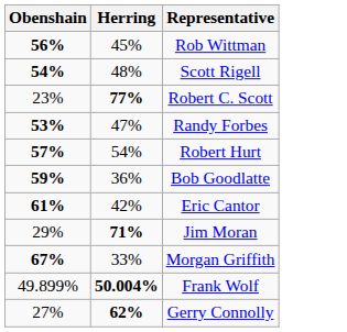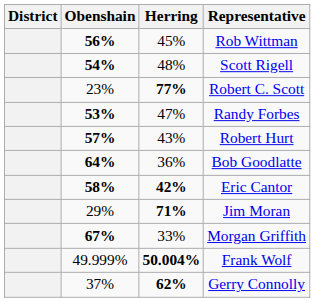+ column: District
Robert Hurt | Herring: 54% -> 43%
Bob Goodlatte | Obenshain: 59% -> 64%
Eric Cantor | Obenshain: 61% -> 58%
Eric Cantor | Herring: normal -> bold
Frank Wolf | Obenshain: 49.899% -> 49.999%
Gerry Connolly | Obenshain: 27% -> 37%
